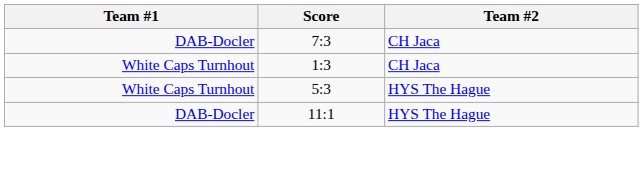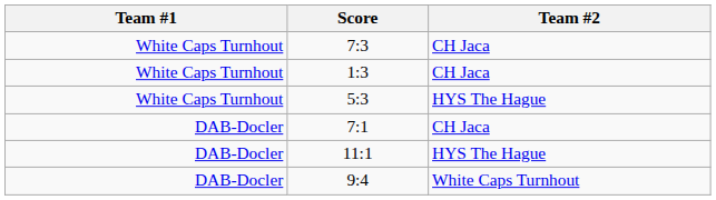7:3 | Team #1: DAB-Docler -> White Caps Turnhout
+ row: DAB-Docler | 7:1 | CH Jaca
+ row: DAB-Docler | 9:4 | White Caps Turnhout
